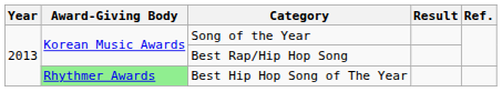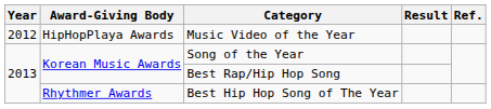+ row: 2012 | HipHopPlaya Awards | Music Video of the Year
Best Hip Hop Song of The Year | Award-Giving Body: lightgreen background -> no background
